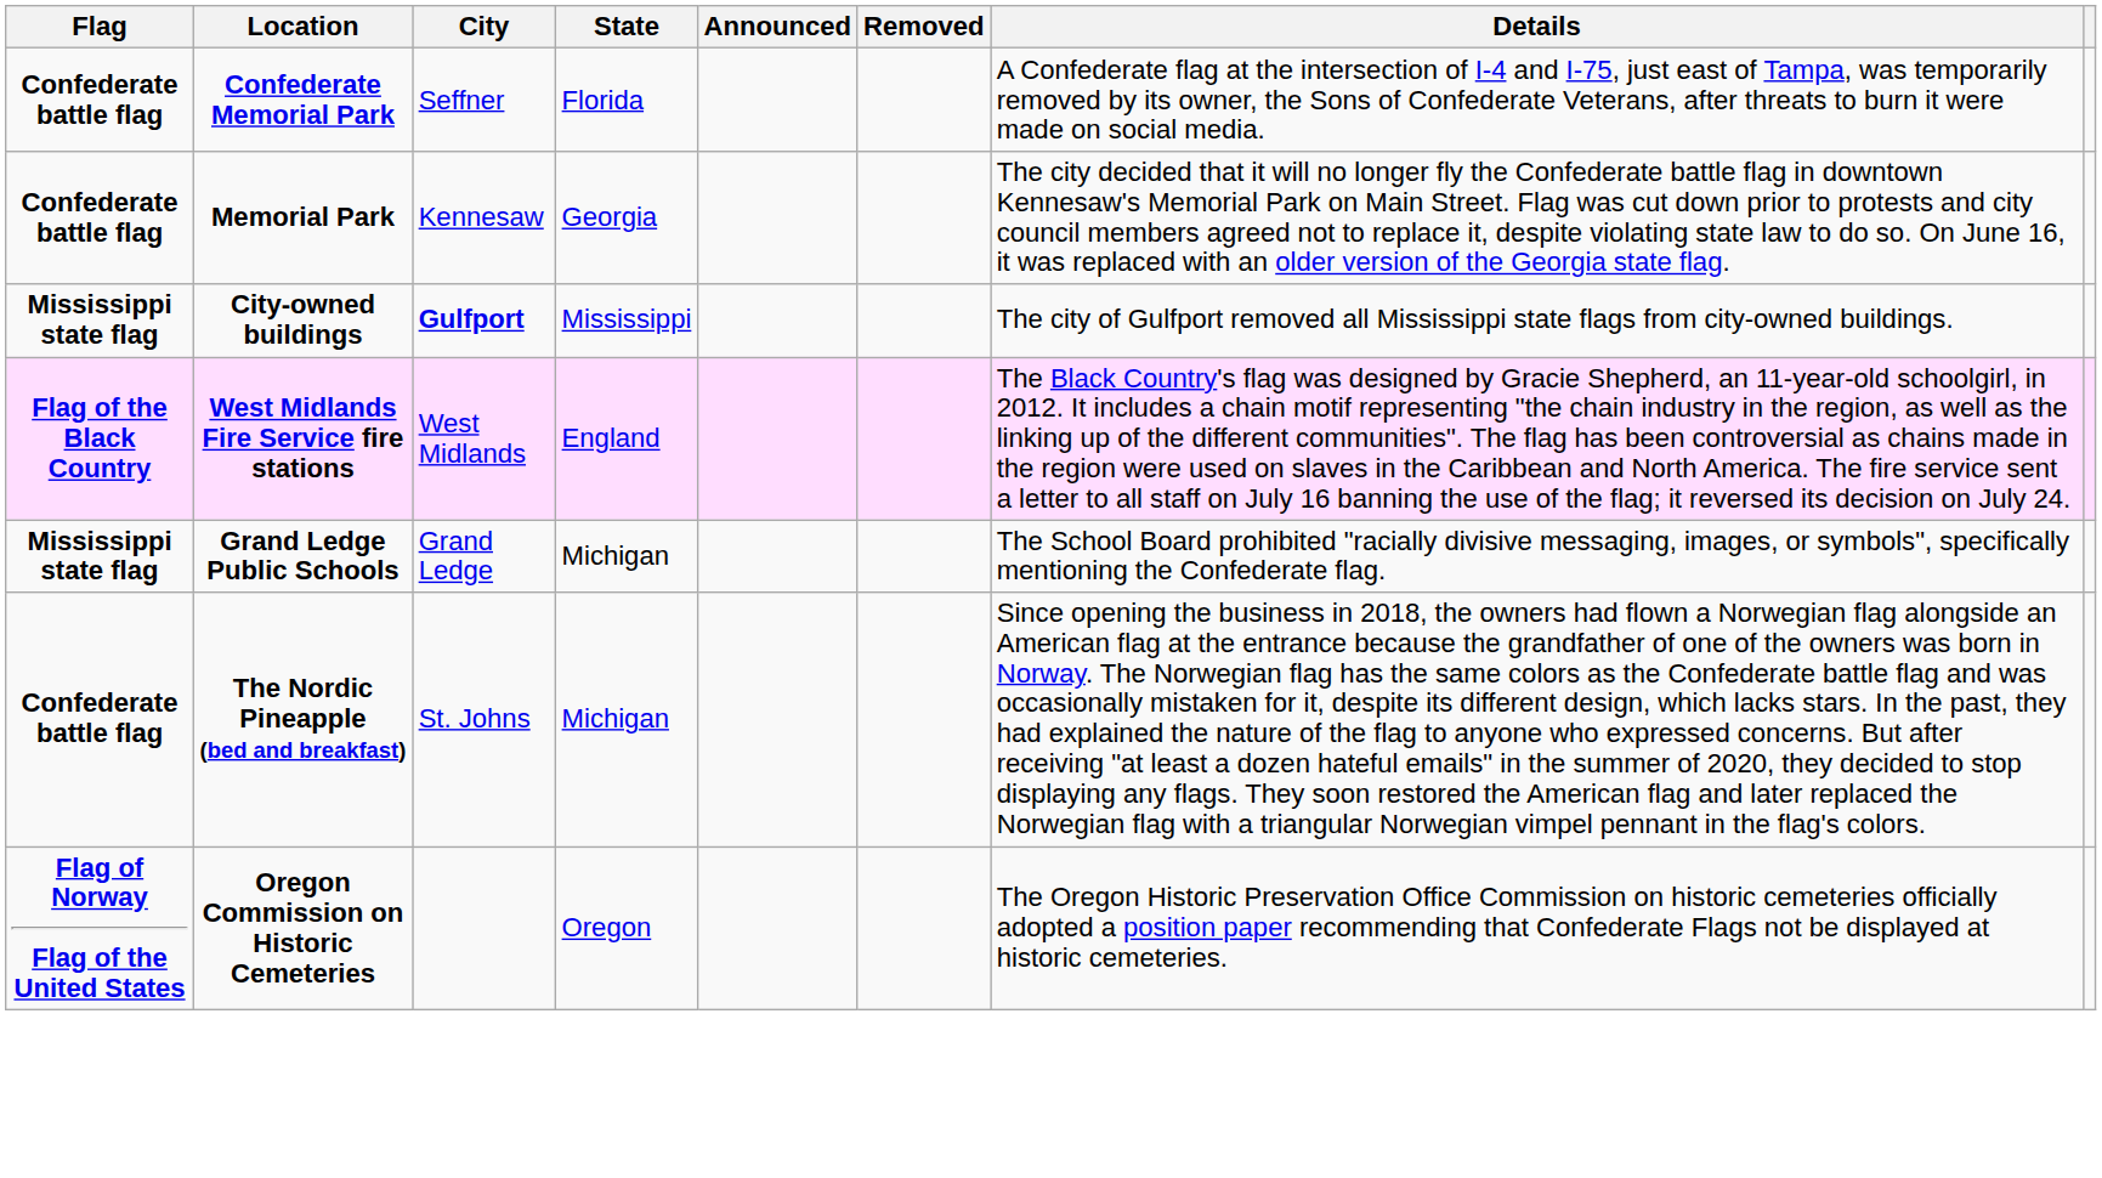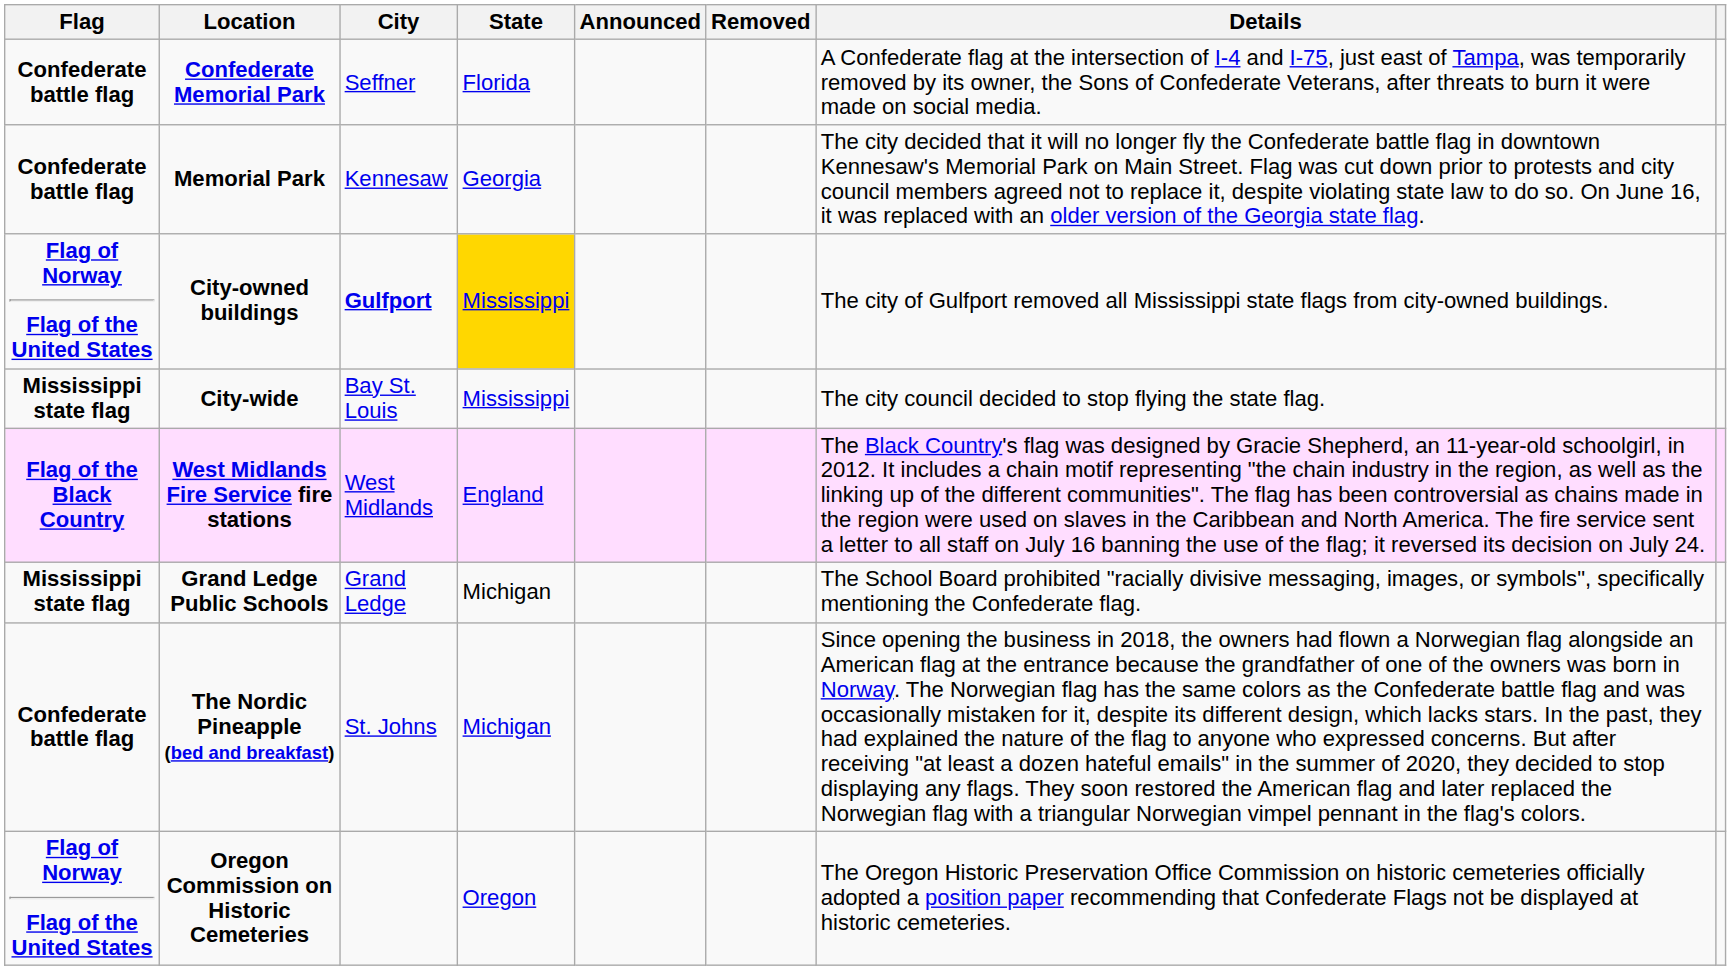City-owned buildings | Flag: Mississippi state flag -> Flag of Norway Flag of the United States
City-owned buildings | State: no background -> gold background
+ row: Mississippi state flag | City-wide | Bay St. Louis | Mississippi | The city council decided to stop flying the state flag.
